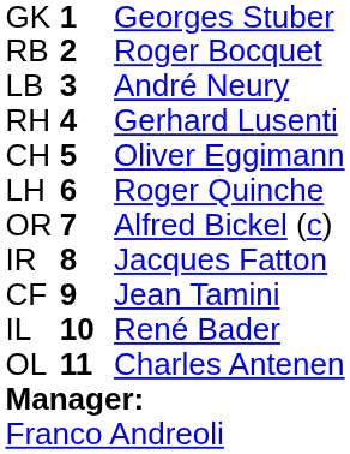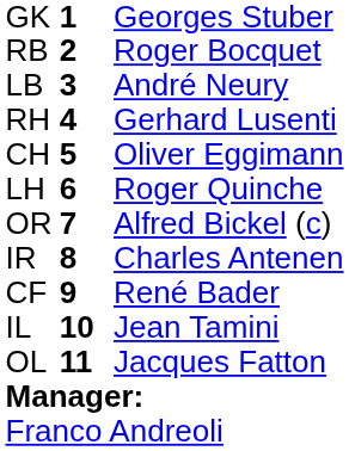IR | column 3: Jacques Fatton -> Charles Antenen
CF | column 3: Jean Tamini -> René Bader
IL | column 3: René Bader -> Jean Tamini
OL | column 3: Charles Antenen -> Jacques Fatton
